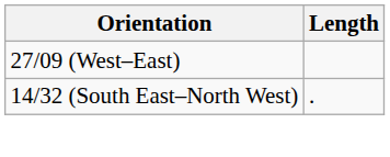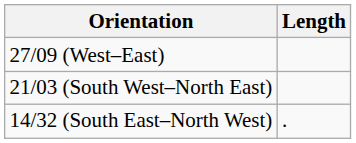+ row: 21/03 (South West–North East)
